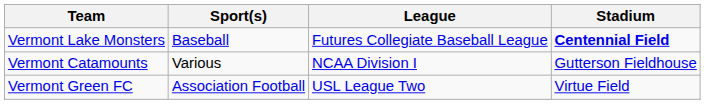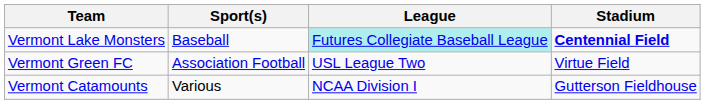Vermont Lake Monsters | League: no background -> paleturquoise background
rows swapped: Vermont Catamounts <-> Vermont Green FC
